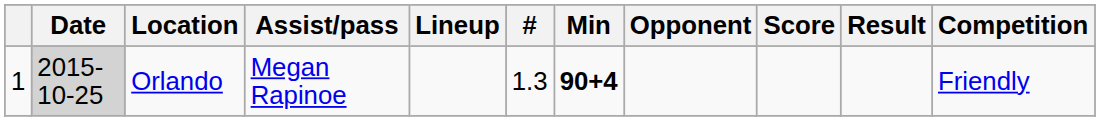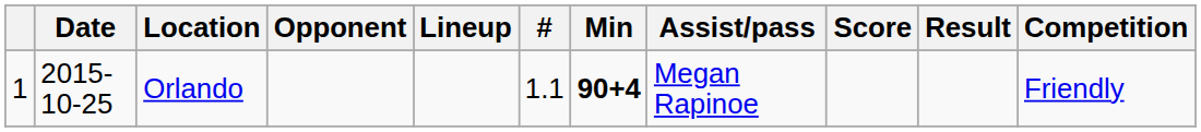columns swapped: Opponent <-> Assist/pass
Orlando | Date: lightgrey background -> no background
Orlando | #: 1.3 -> 1.1
